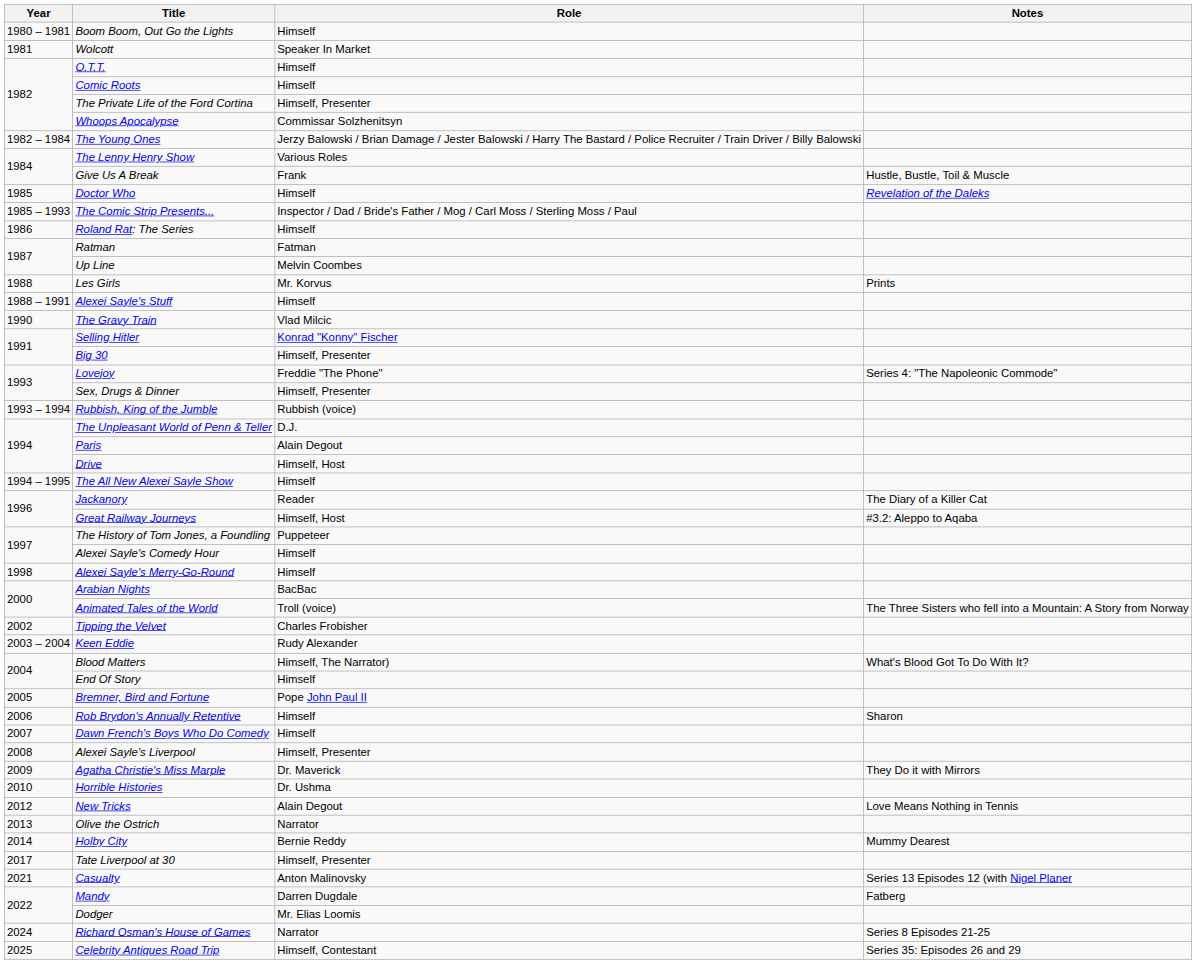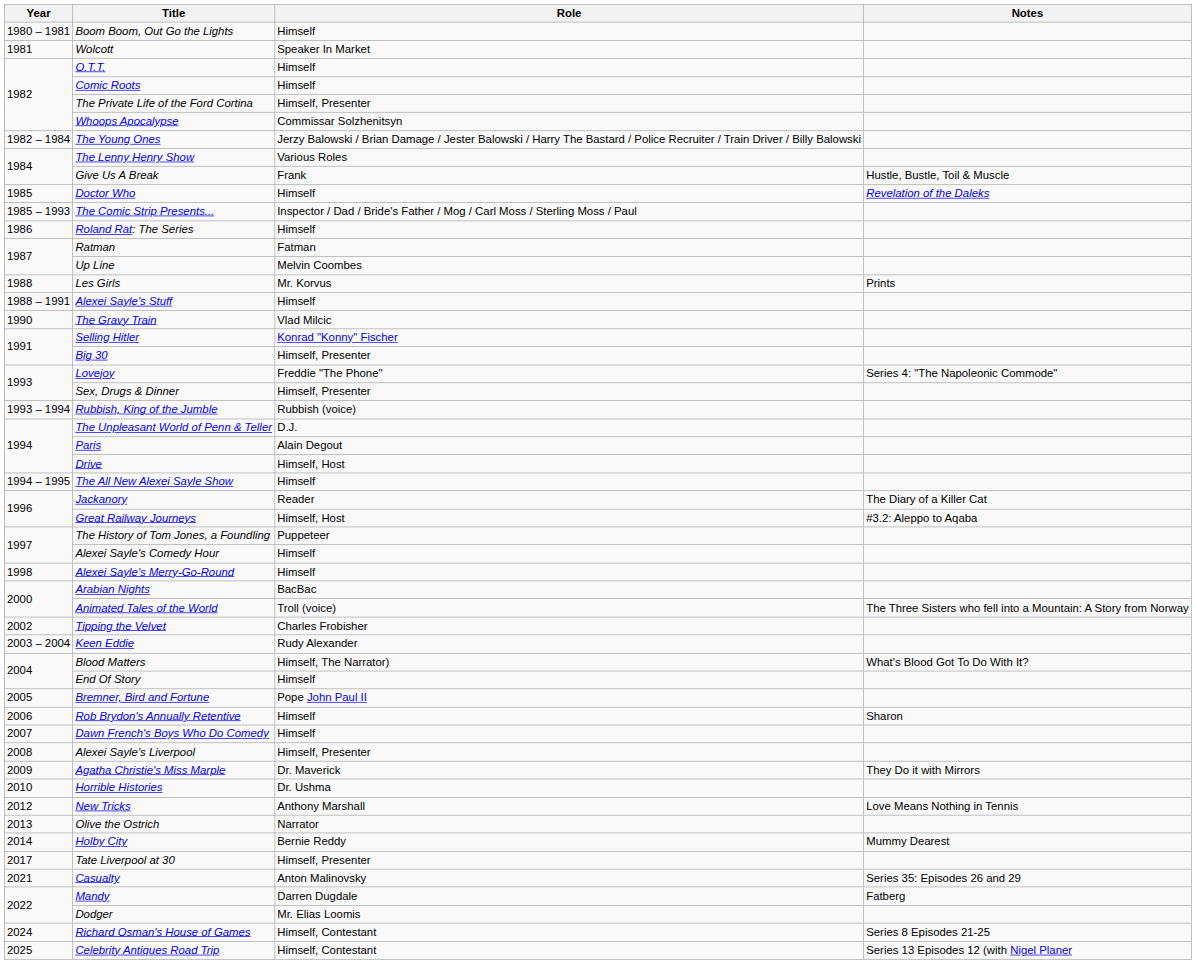New Tricks | Role: Alain Degout -> Anthony Marshall
Casualty | Notes: Series 13 Episodes 12 (with Nigel Planer -> Series 35: Episodes 26 and 29
Richard Osman's House of Games | Role: Narrator -> Himself, Contestant
Celebrity Antiques Road Trip | Notes: Series 35: Episodes 26 and 29 -> Series 13 Episodes 12 (with Nigel Planer
